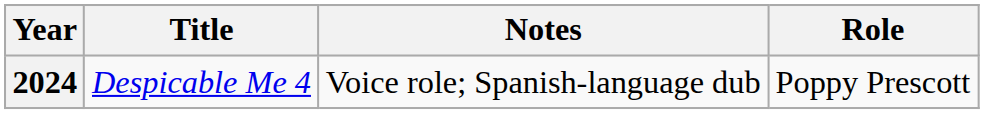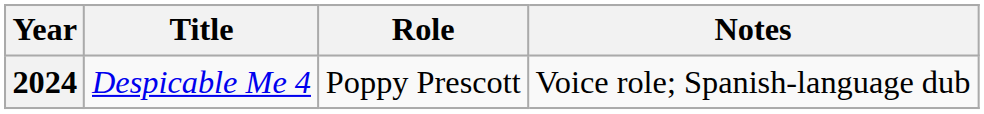columns swapped: Role <-> Notes
